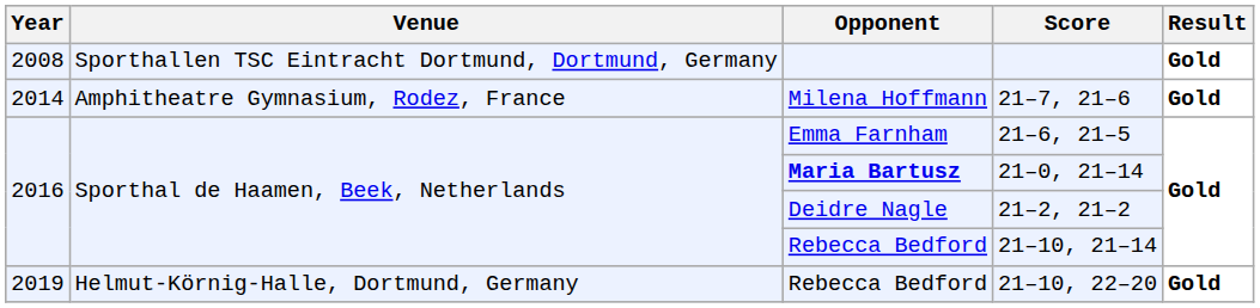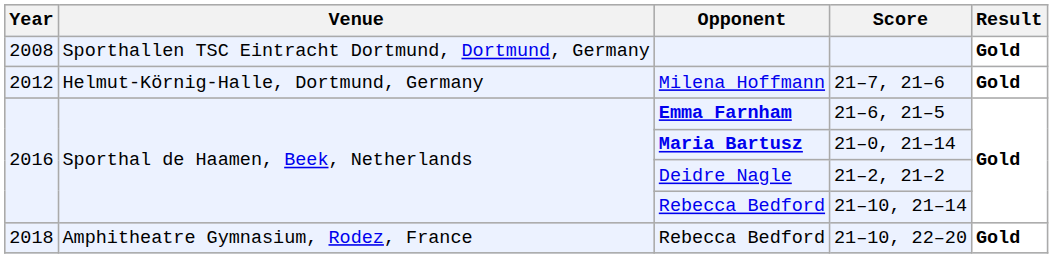21–7, 21–6 | Year: 2014 -> 2012
21–7, 21–6 | Venue: Amphitheatre Gymnasium, Rodez, France -> Helmut-Körnig-Halle, Dortmund, Germany
21–6, 21–5 | Opponent: normal -> bold
21–10, 22–20 | Year: 2019 -> 2018
21–10, 22–20 | Venue: Helmut-Körnig-Halle, Dortmund, Germany -> Amphitheatre Gymnasium, Rodez, France
